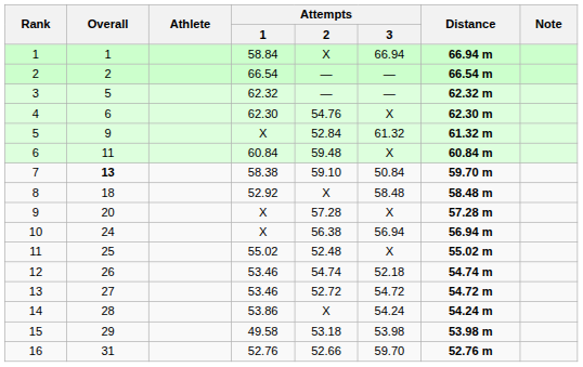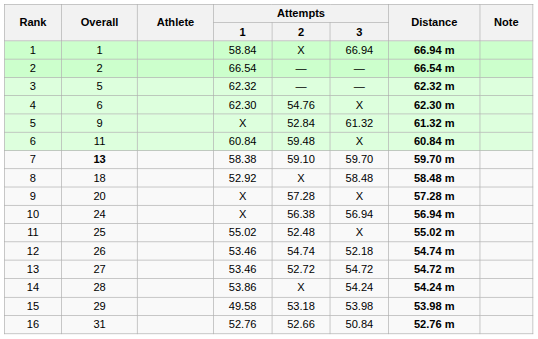7 | Attempts / 3: 50.84 -> 59.70
16 | Attempts / 3: 59.70 -> 50.84
